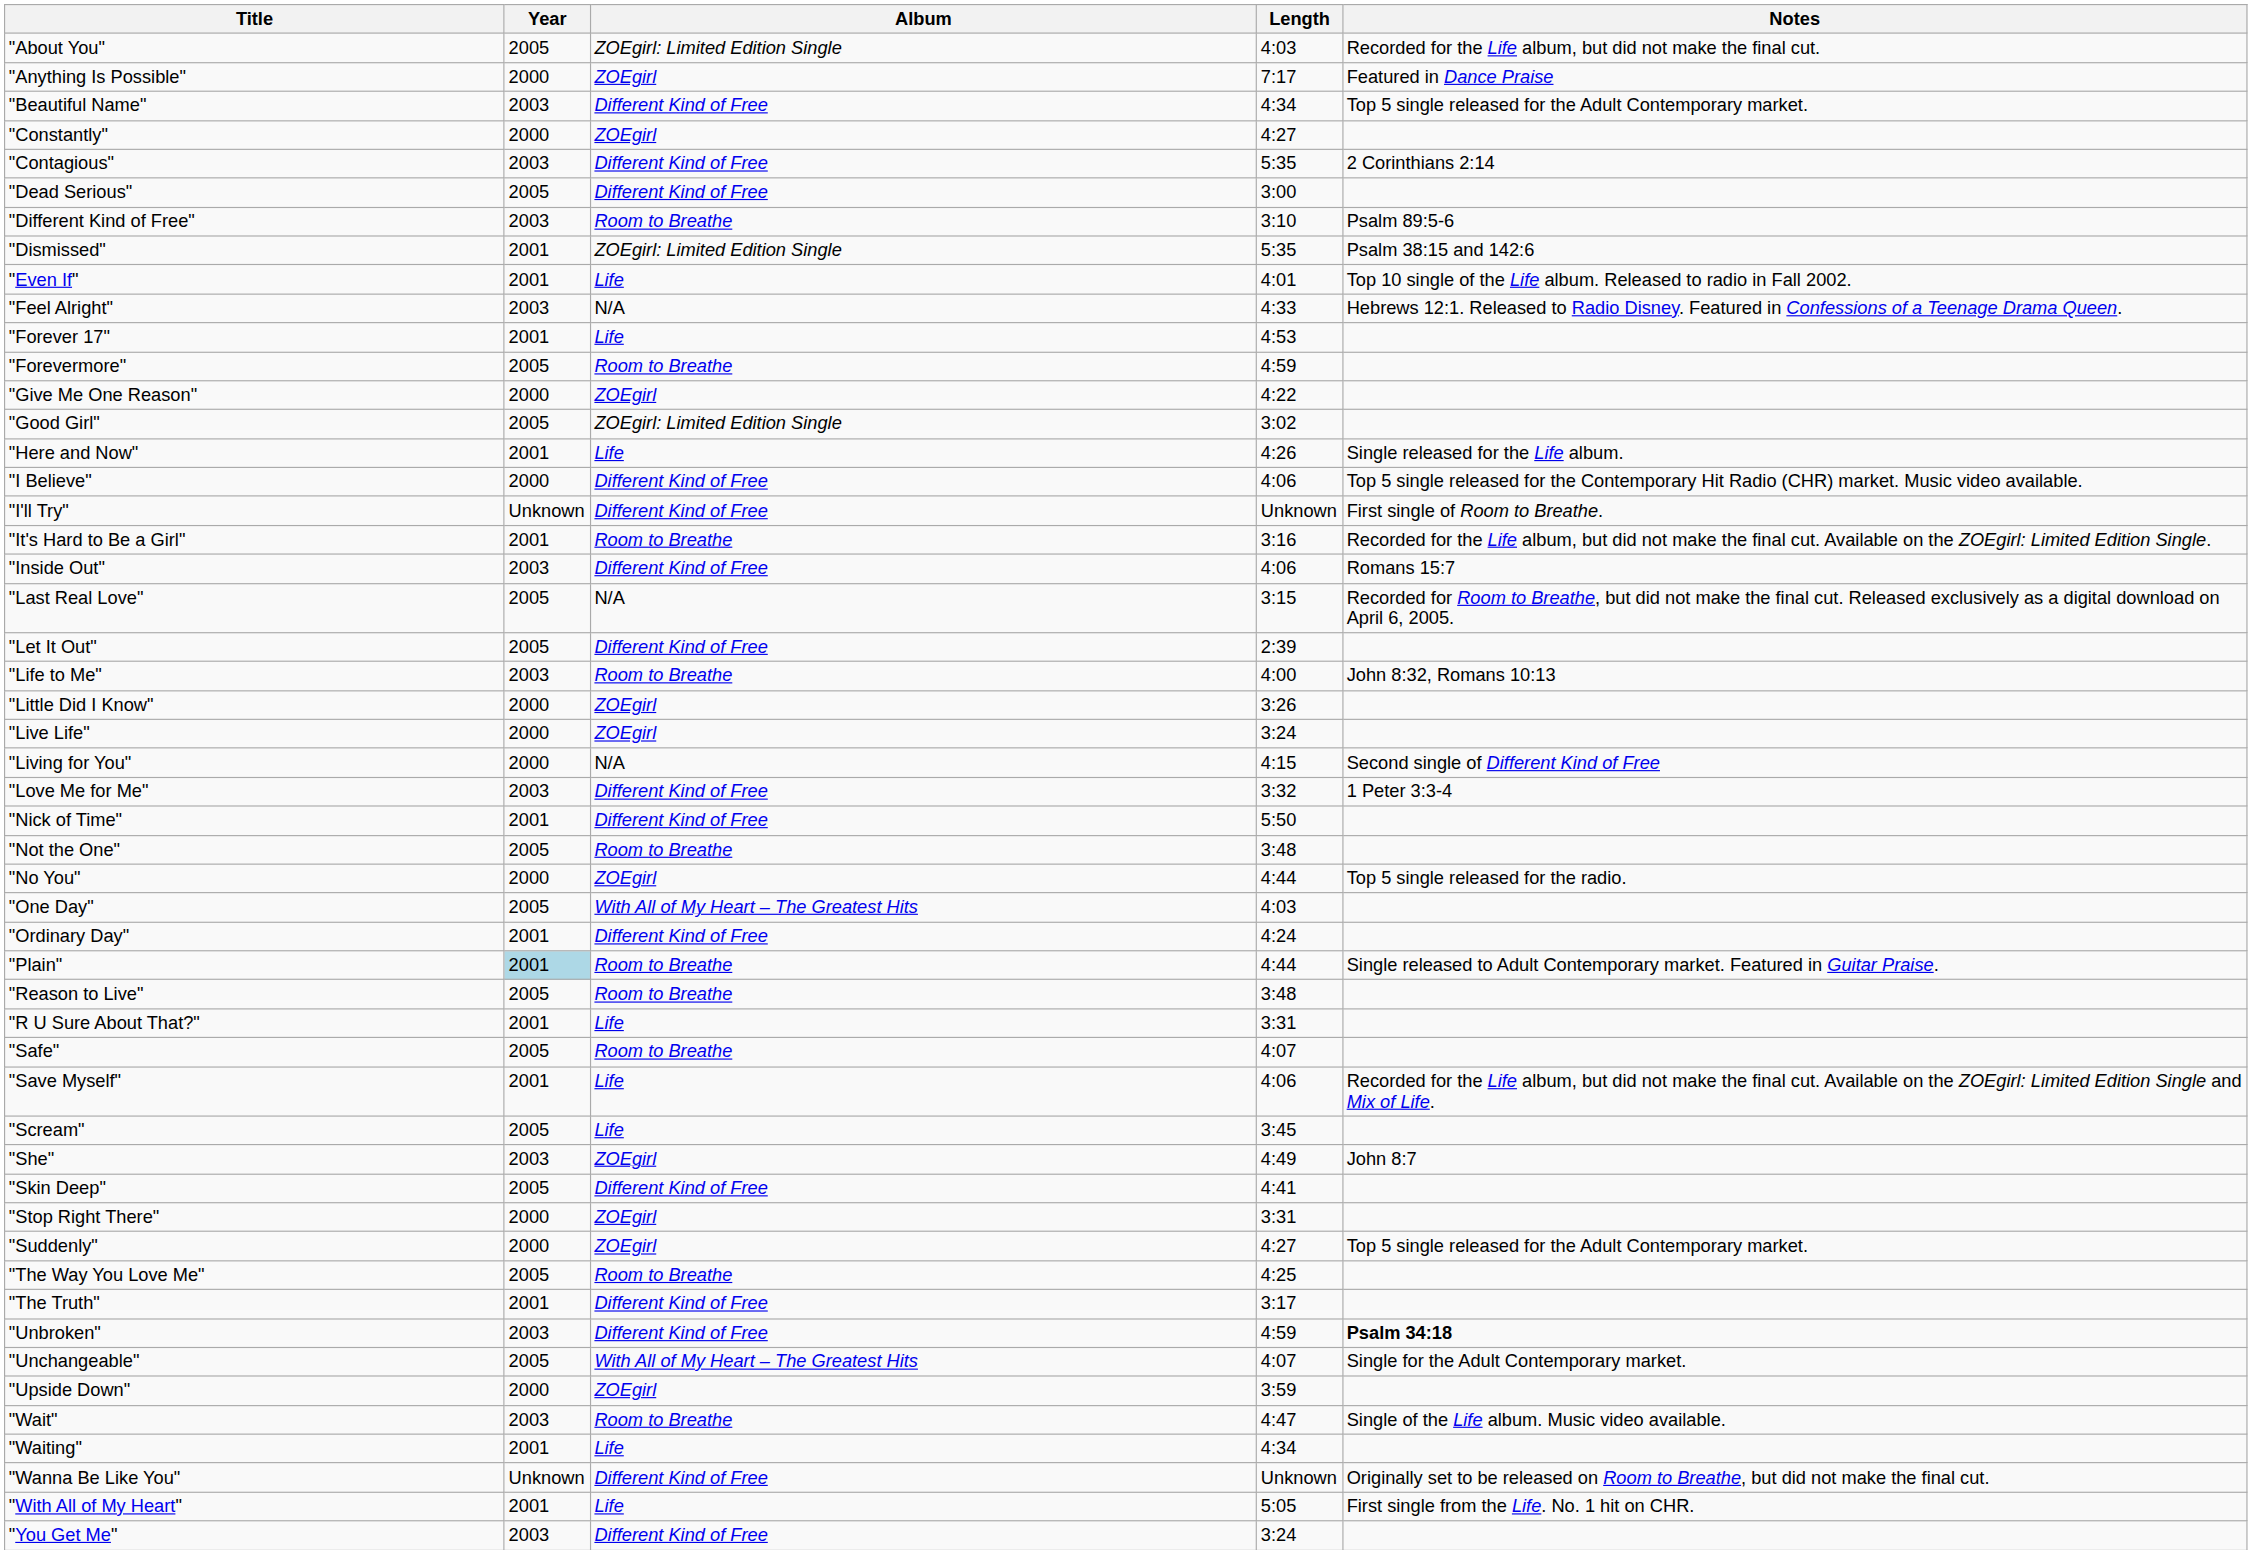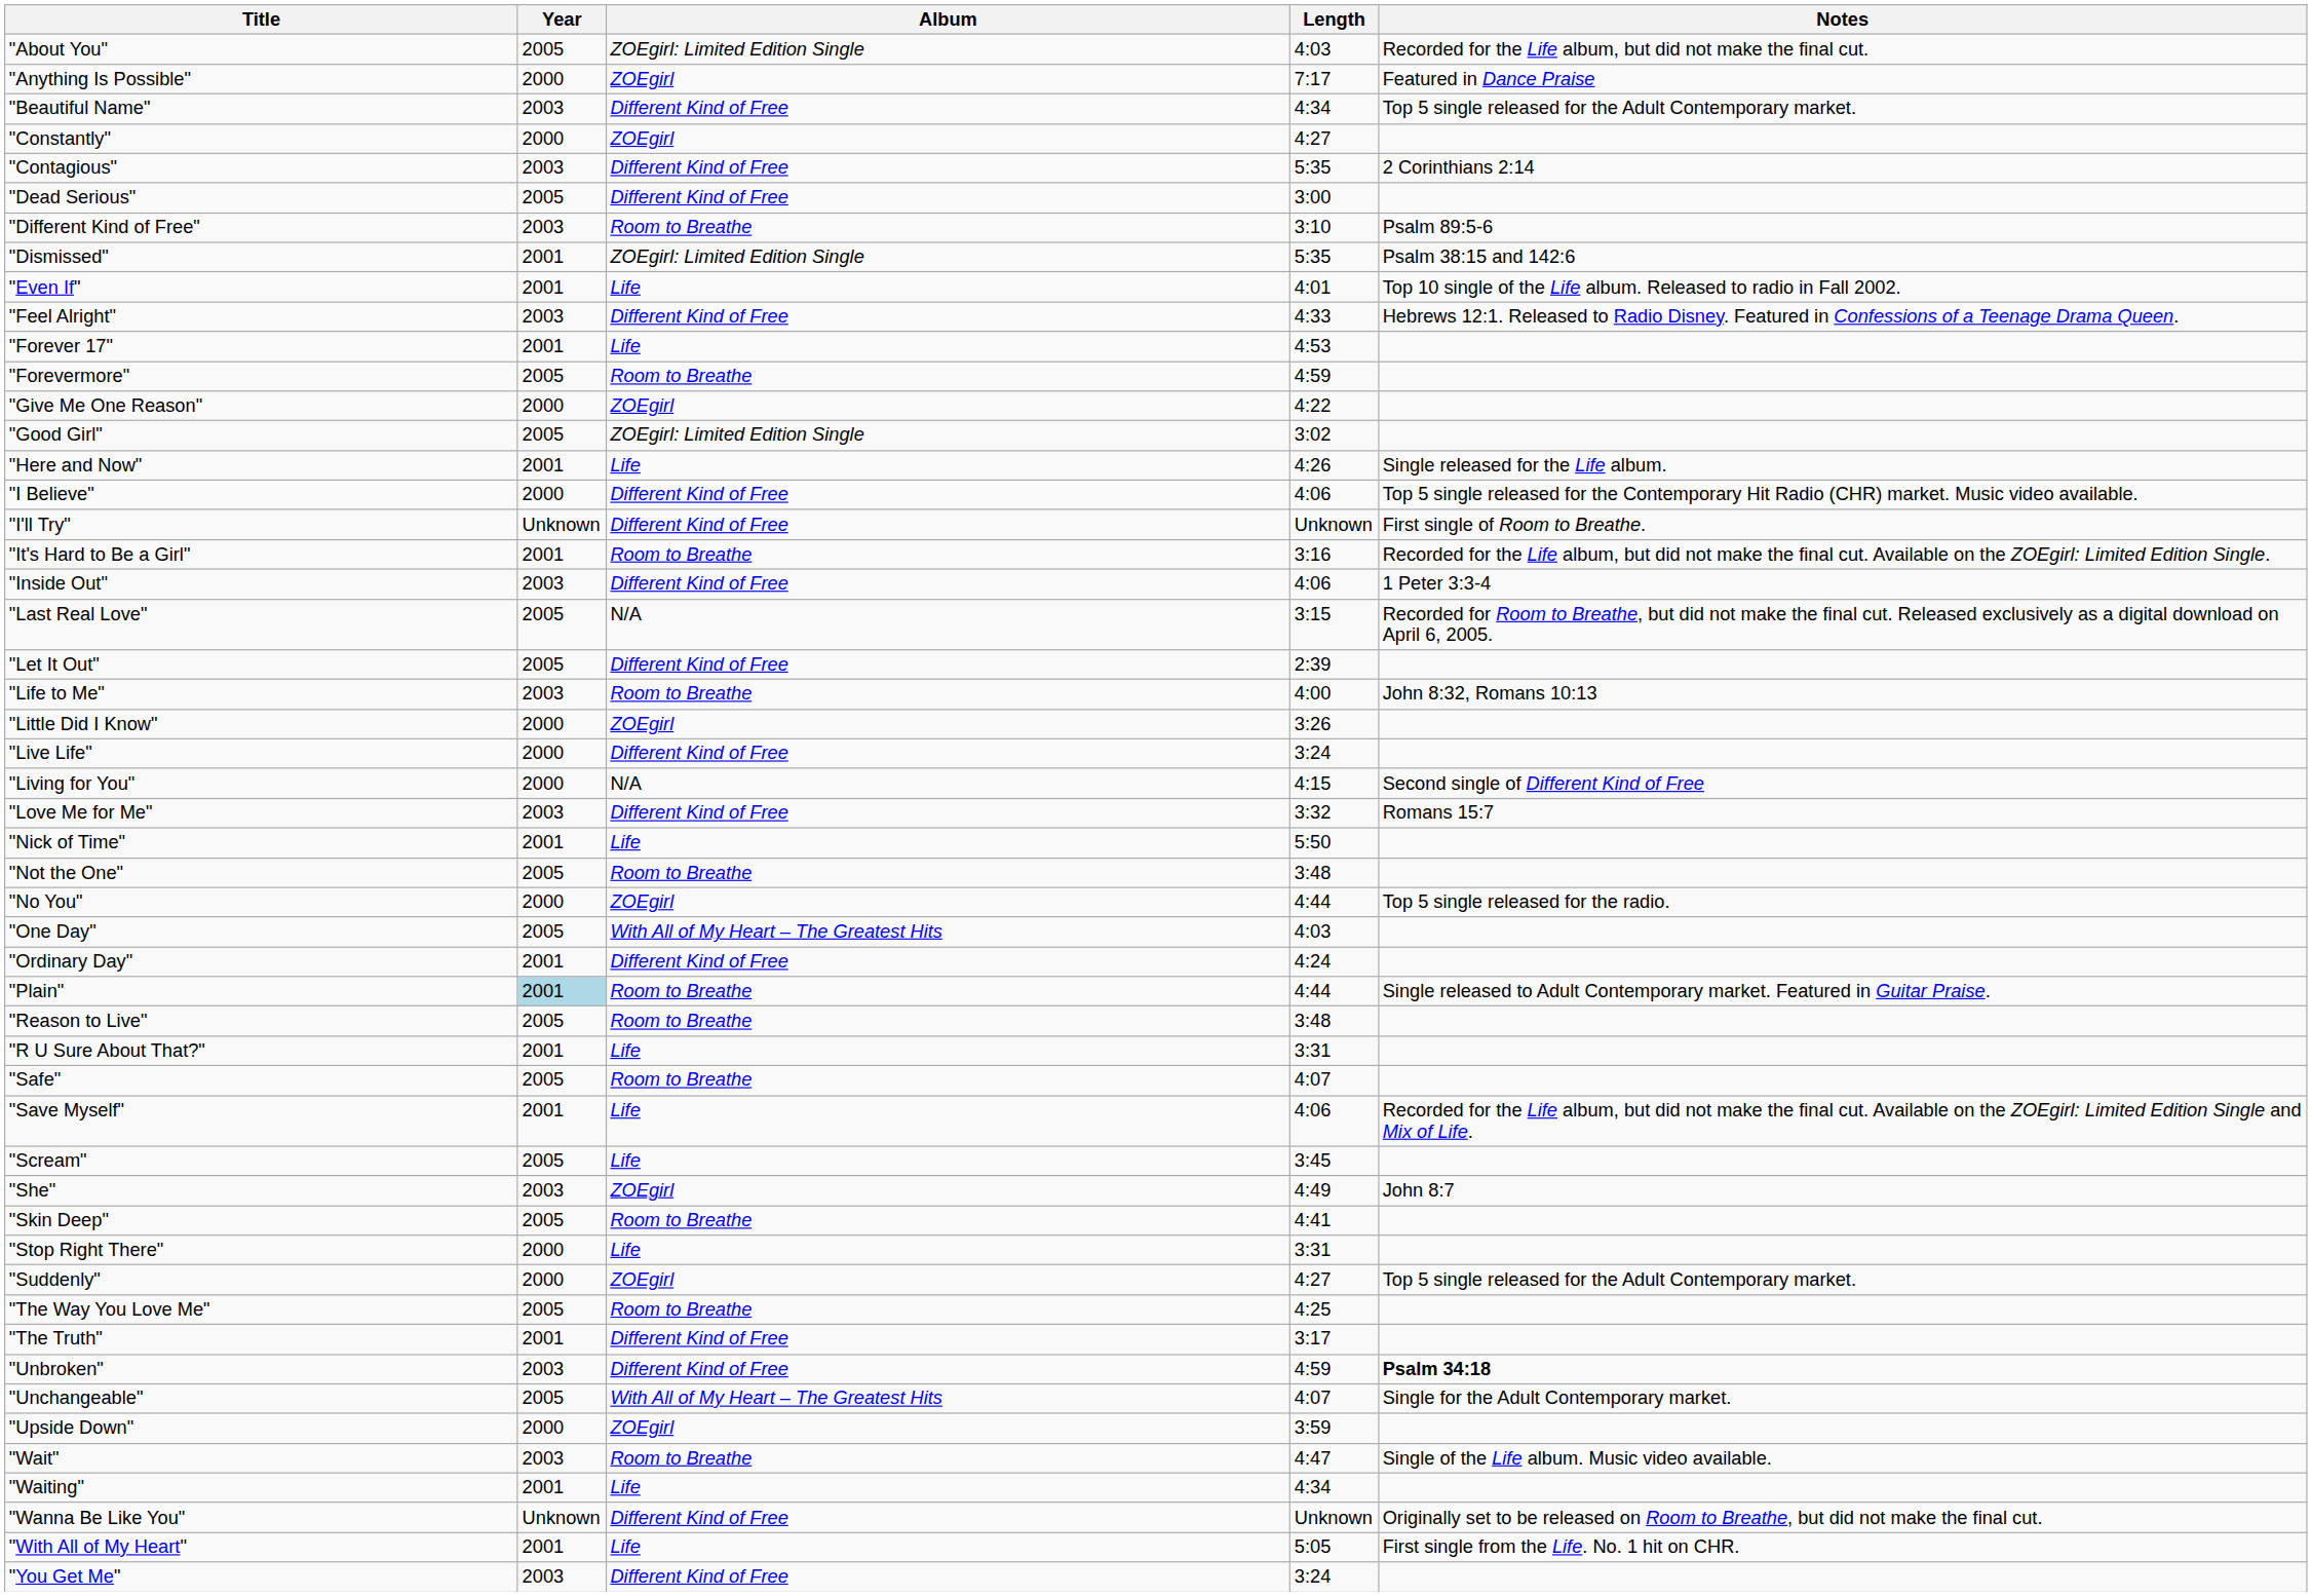"Feel Alright" | Album: N/A -> Different Kind of Free
"Inside Out" | Notes: Romans 15:7 -> 1 Peter 3:3-4
"Live Life" | Album: ZOEgirl -> Different Kind of Free
"Love Me for Me" | Notes: 1 Peter 3:3-4 -> Romans 15:7
"Nick of Time" | Album: Different Kind of Free -> Life
"Skin Deep" | Album: Different Kind of Free -> Room to Breathe
"Stop Right There" | Album: ZOEgirl -> Life
